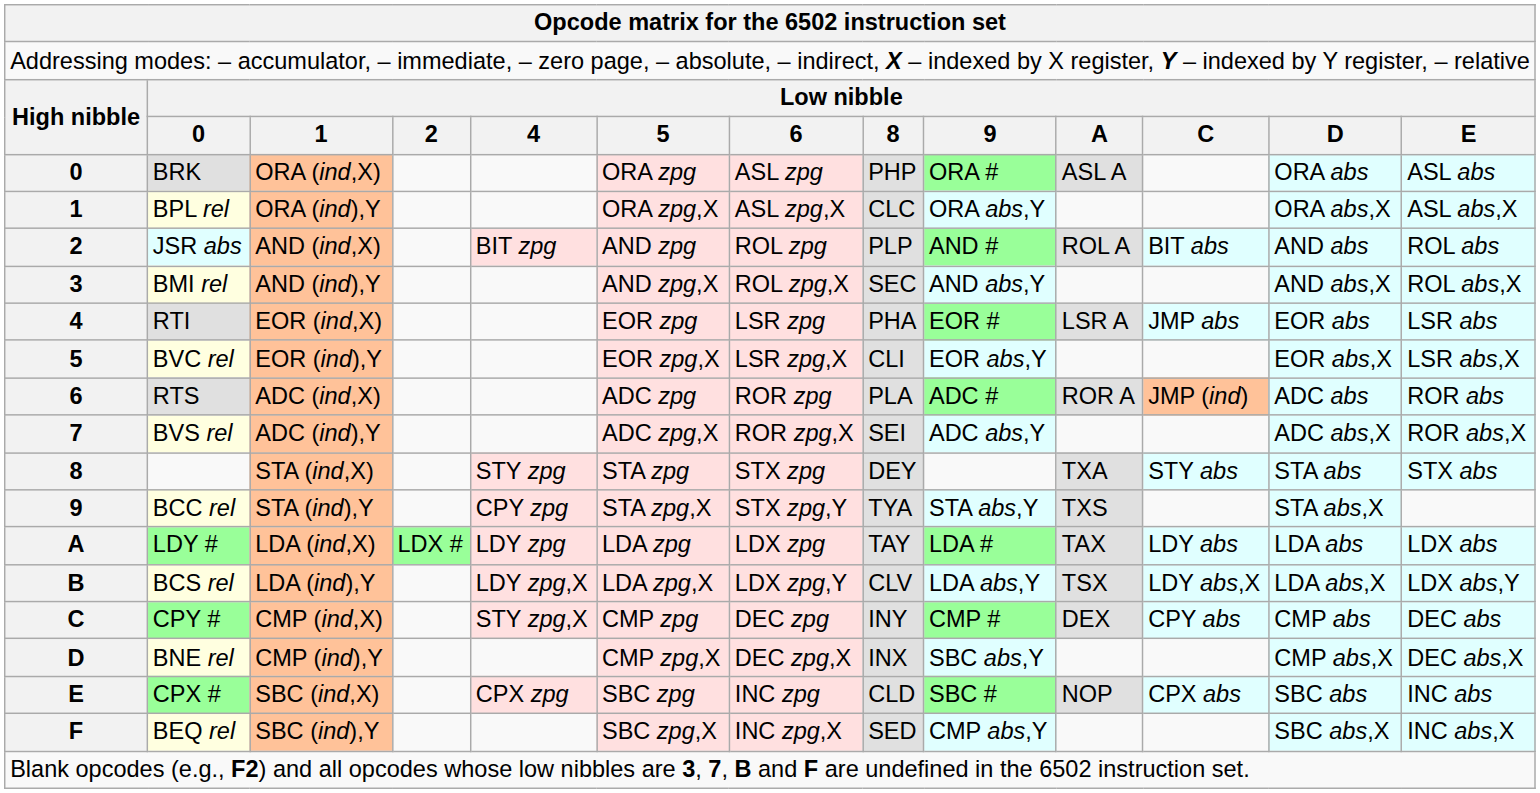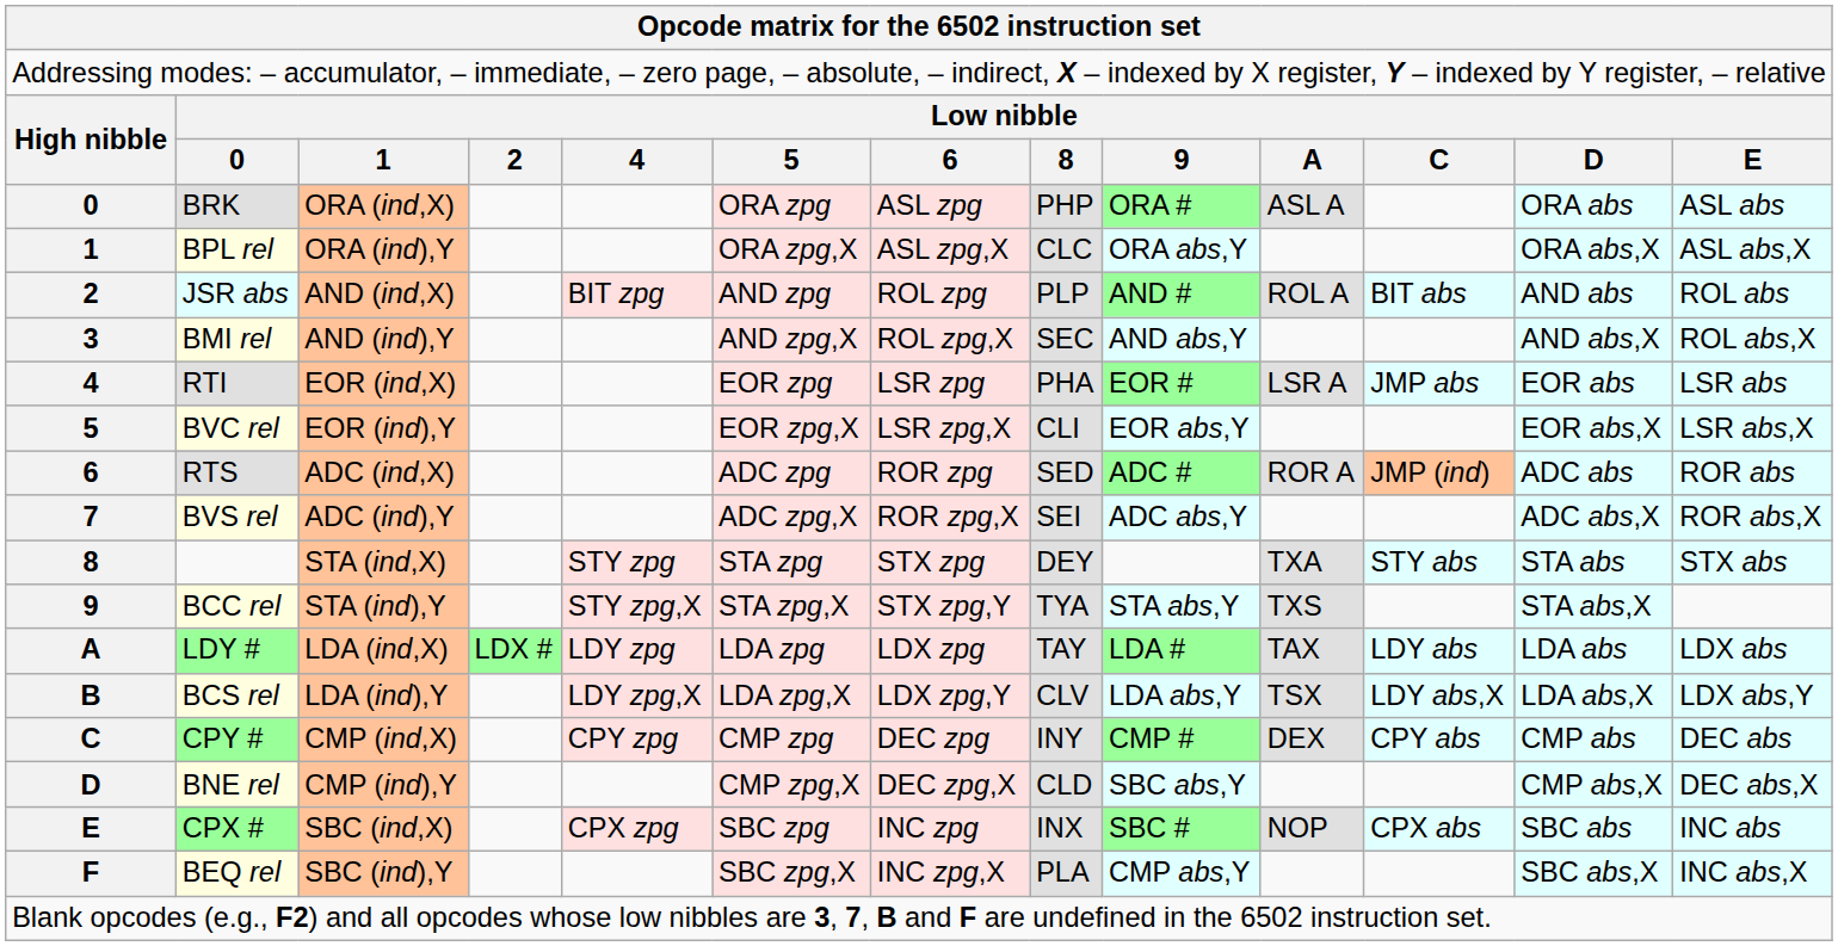RTS | column 8: PLA -> SED
BCC rel | column 5: CPY zpg -> STY zpg,X
CPY # | column 5: STY zpg,X -> CPY zpg
BNE rel | column 8: INX -> CLD
CPX # | column 8: CLD -> INX
BEQ rel | column 8: SED -> PLA
